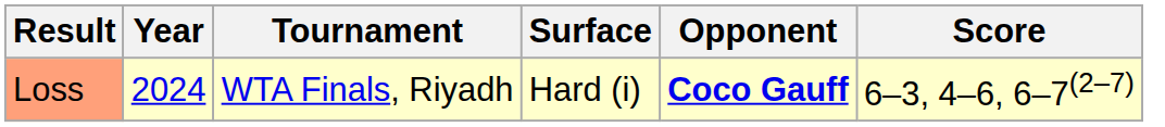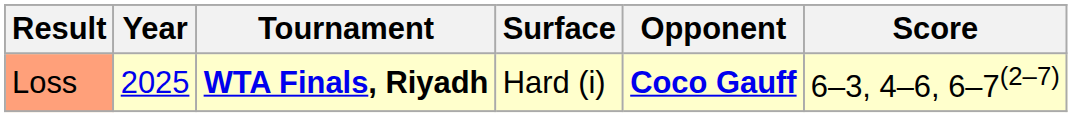Loss | Year: 2024 -> 2025
Loss | Tournament: normal -> bold
